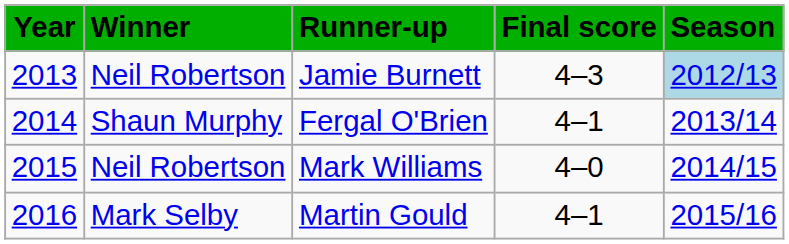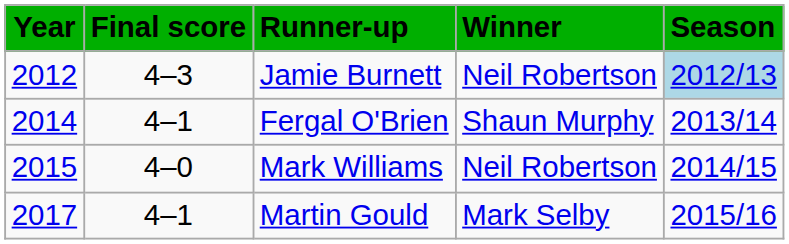columns swapped: Winner <-> Final score
Jamie Burnett | Year: 2013 -> 2012
Martin Gould | Year: 2016 -> 2017
